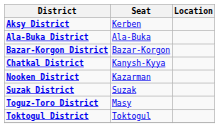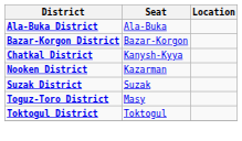- row: Aksy District | Kerben
